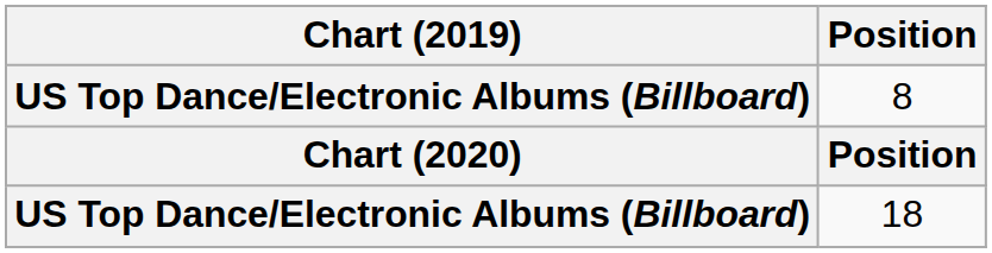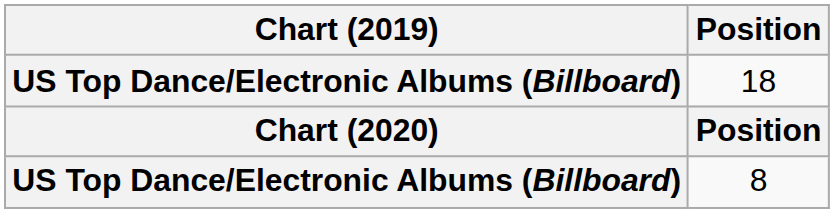rows swapped: 18 <-> 8
